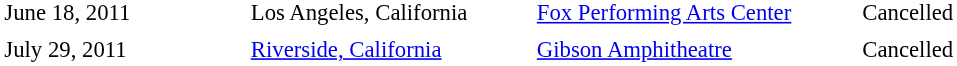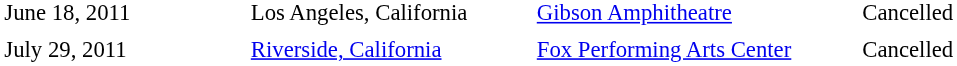June 18, 2011 | column 3: Fox Performing Arts Center -> Gibson Amphitheatre
July 29, 2011 | column 3: Gibson Amphitheatre -> Fox Performing Arts Center
